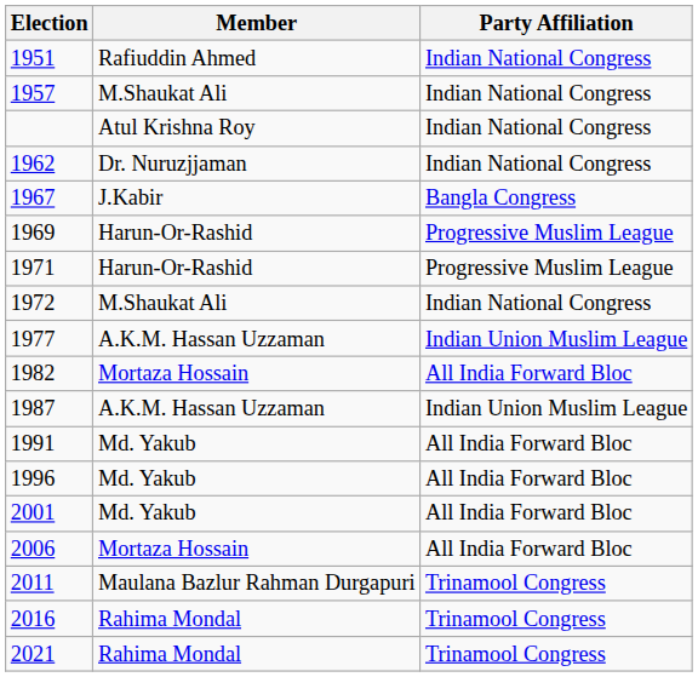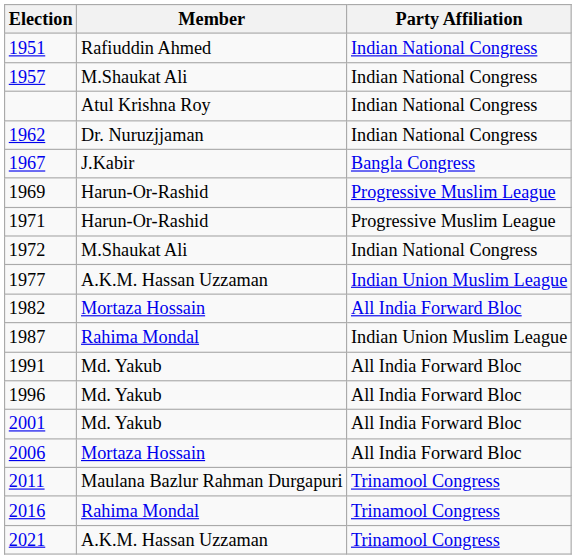1987 | Member: A.K.M. Hassan Uzzaman -> Rahima Mondal
2021 | Member: Rahima Mondal -> A.K.M. Hassan Uzzaman
